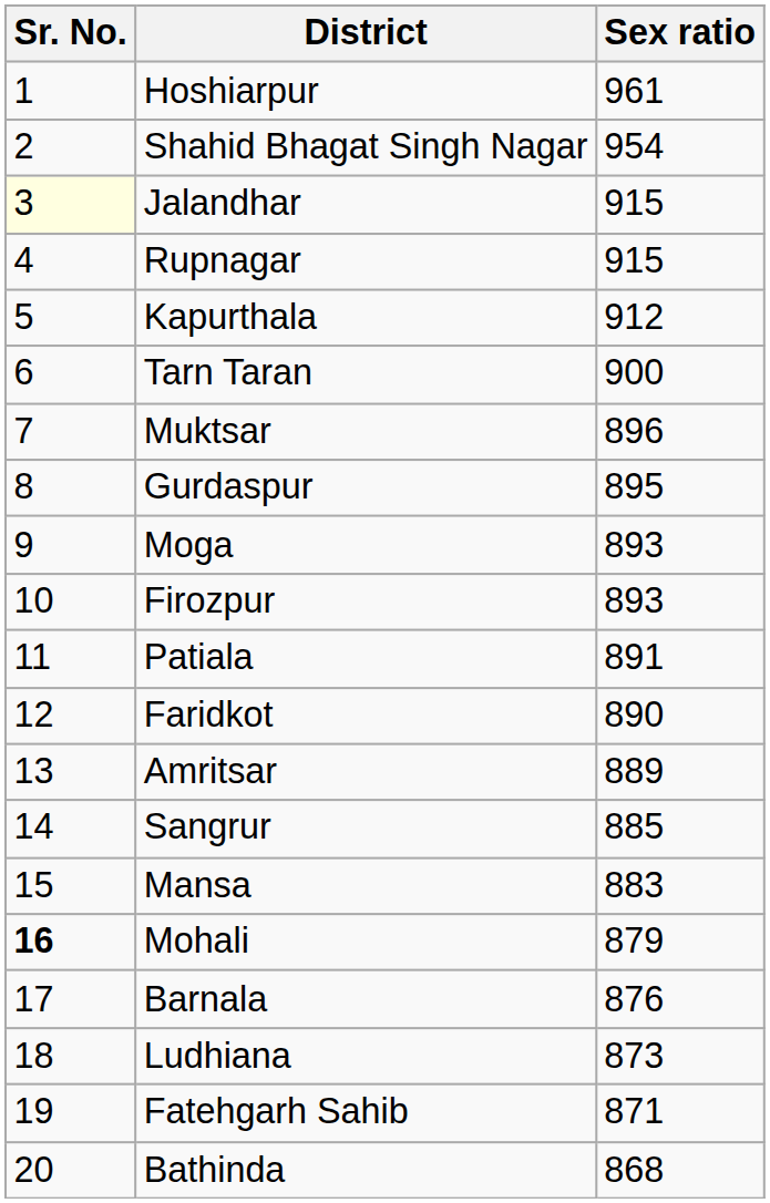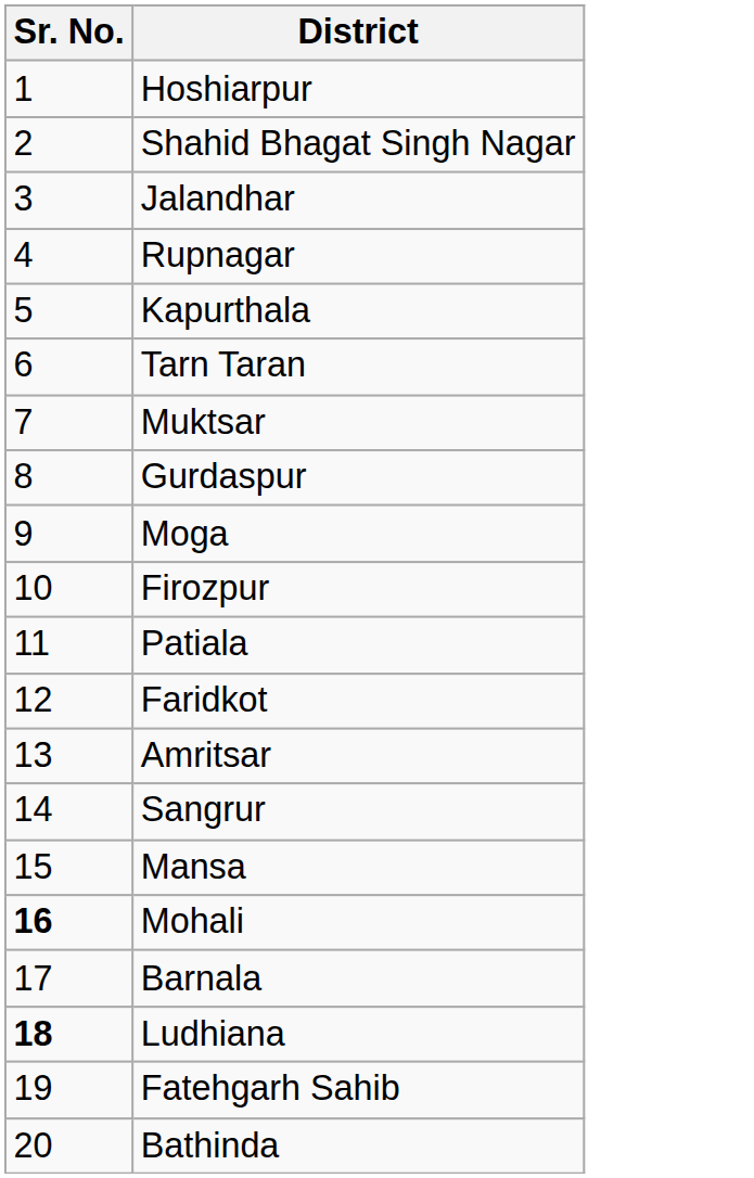- column: Sex ratio | 961 | 954 | 915 | 915 | 912 | 900 | 896 | 895 | 893 | 893 | 891 | 890 | 889 | 885 | 883 | 879 | 876 | 873 | 871 | 868
Jalandhar | Sr. No.: lightyellow background -> no background
Ludhiana | Sr. No.: normal -> bold
